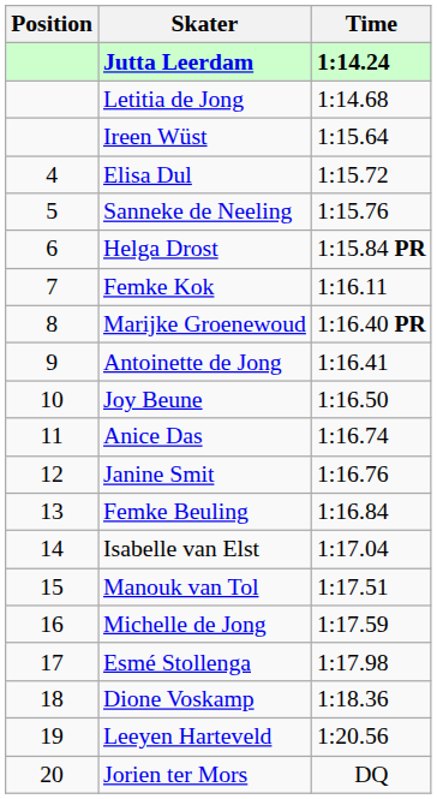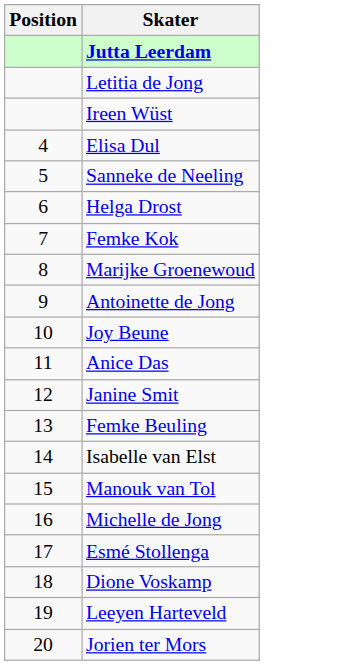- column: Time | 1:14.24 | 1:14.68 | 1:15.64 | 1:15.72 | 1:15.76 | 1:15.84 PR | 1:16.11 | 1:16.40 PR | 1:16.41 | 1:16.50 | 1:16.74 | 1:16.76 | 1:16.84 | 1:17.04 | 1:17.51 | 1:17.59 | 1:17.98 | 1:18.36 | 1:20.56 | DQ
